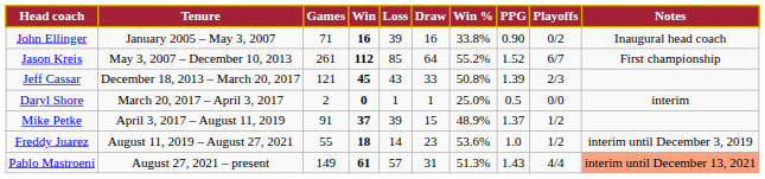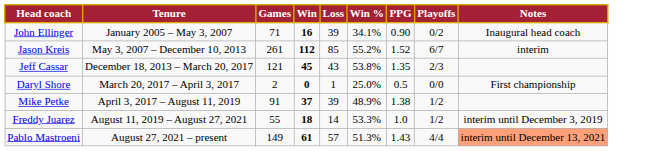- column: Draw | 16 | 64 | 33 | 1 | 15 | 23 | 31
John Ellinger | Win %: 33.8% -> 34.1%
Jason Kreis | Notes: First championship -> interim
Jeff Cassar | Win %: 50.8% -> 53.8%
Jeff Cassar | PPG: 1.39 -> 1.35
Daryl Shore | Notes: interim -> First championship
Mike Petke | PPG: 1.37 -> 1.38
Freddy Juarez | Win %: 53.6% -> 53.3%
